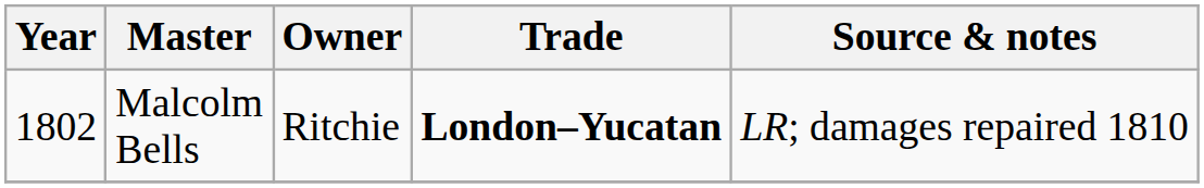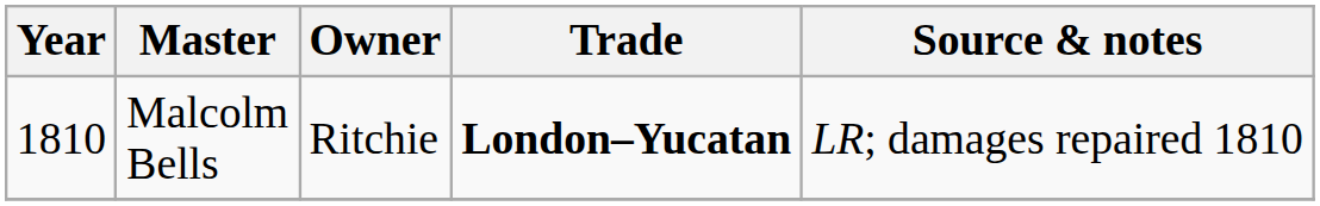Malcolm Bells | Year: 1802 -> 1810
